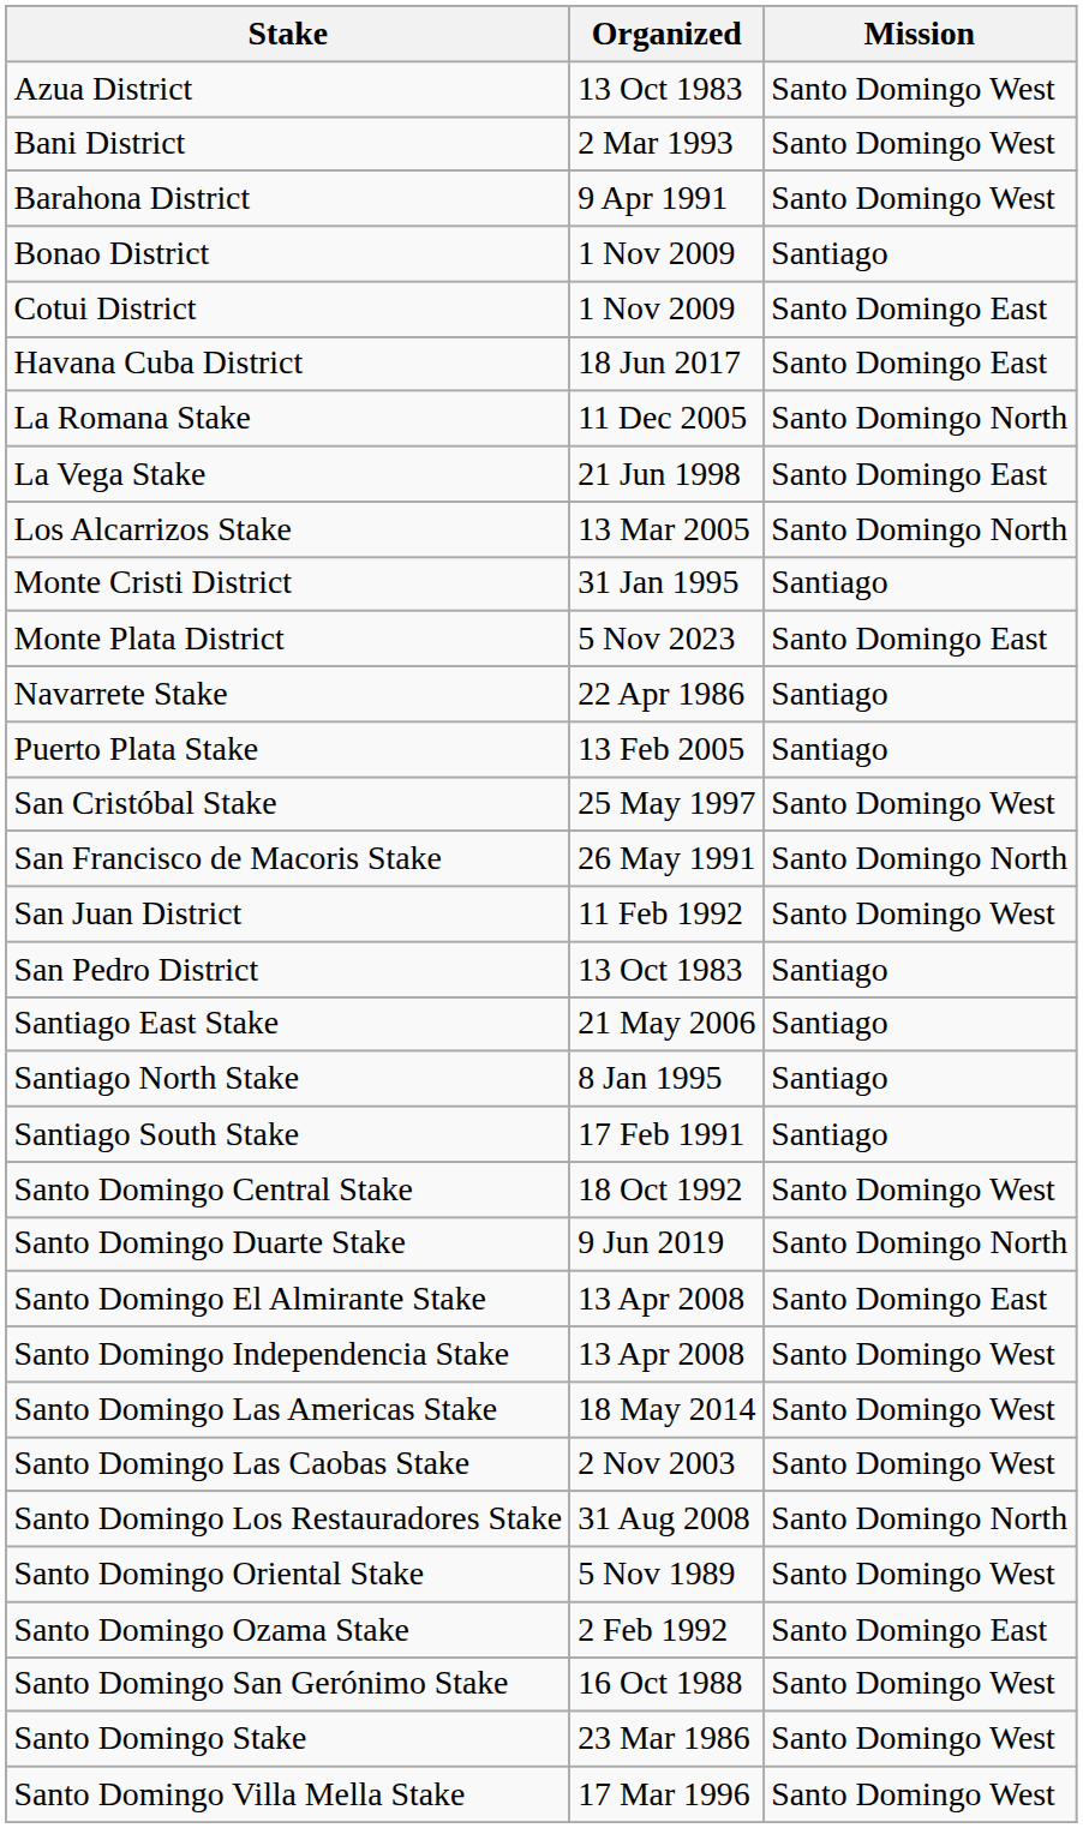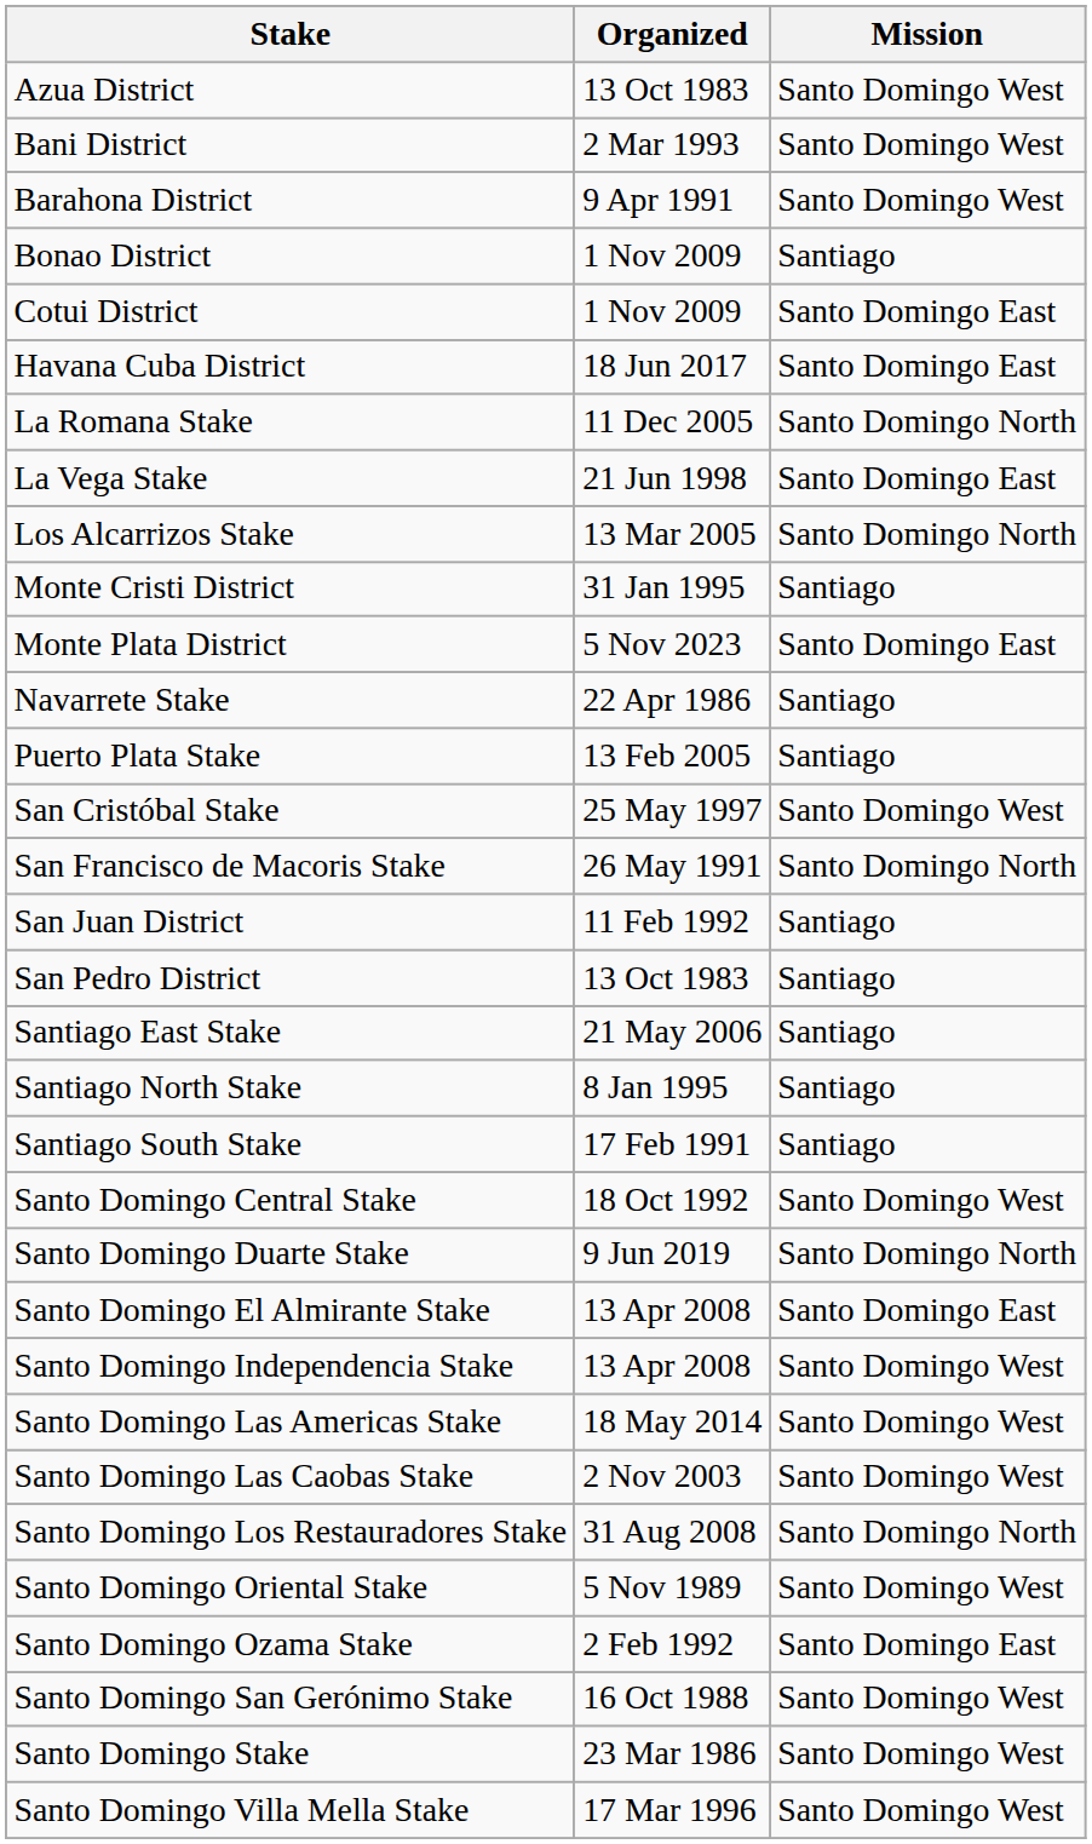San Juan District | Mission: Santo Domingo West -> Santiago
